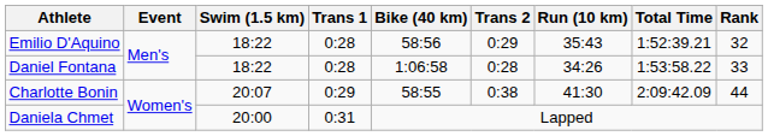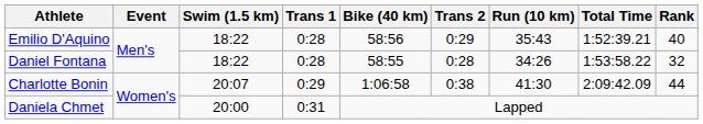Emilio D'Aquino | Rank: 32 -> 40
Daniel Fontana | Bike (40 km): 1:06:58 -> 58:55
Daniel Fontana | Rank: 33 -> 32
Charlotte Bonin | Bike (40 km): 58:55 -> 1:06:58
